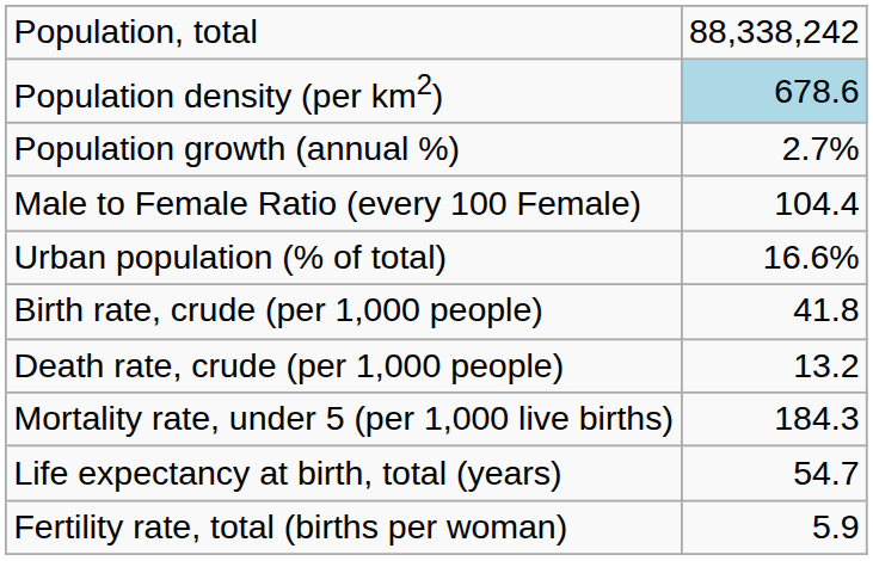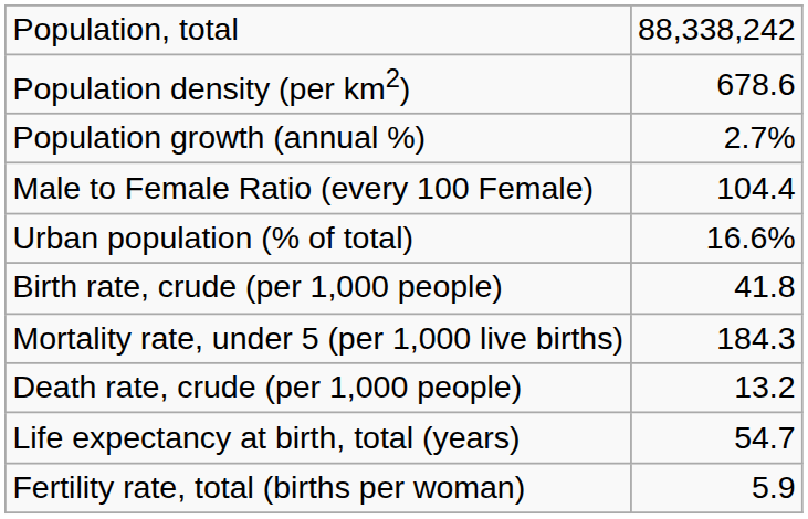Population density (per km2) | column 2: lightblue background -> no background
rows swapped: Death rate, crude (per 1,000 people) <-> Mortality rate, under 5 (per 1,000 live births)
